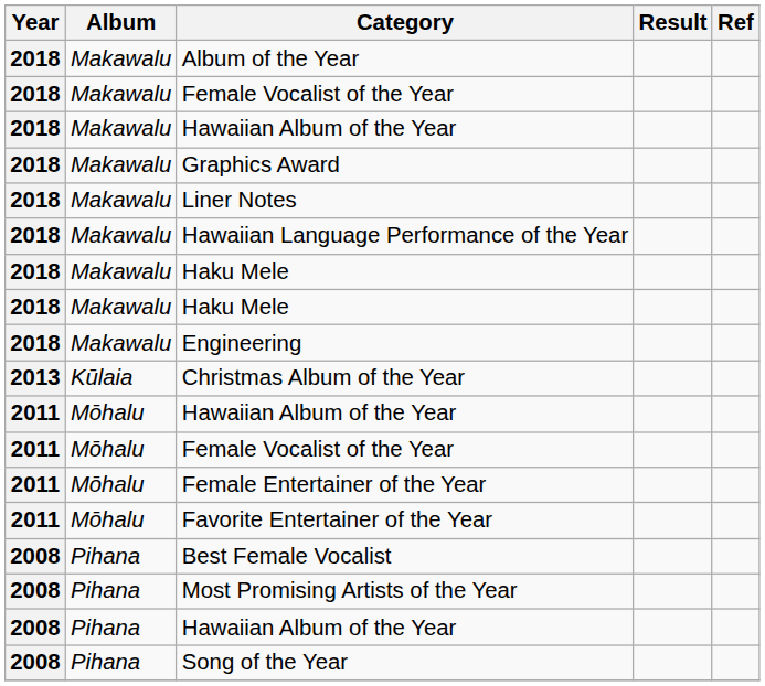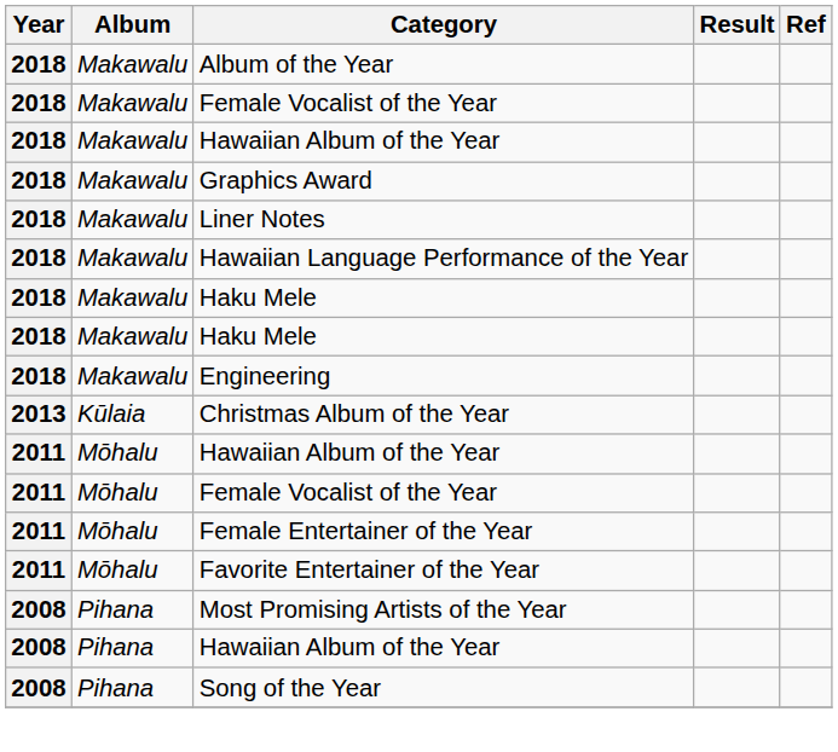- row: 2008 | Pihana | Best Female Vocalist
